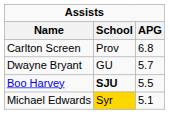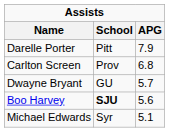+ row: Darelle Porter | Pitt | 7.9
Boo Harvey | APG: 5.5 -> 5.6
Michael Edwards | School: gold background -> no background
